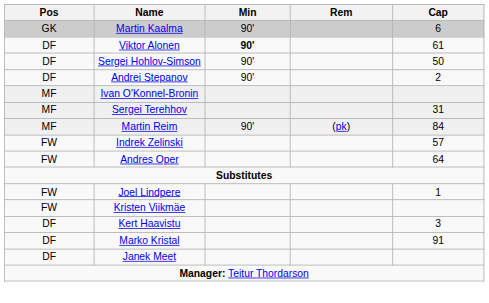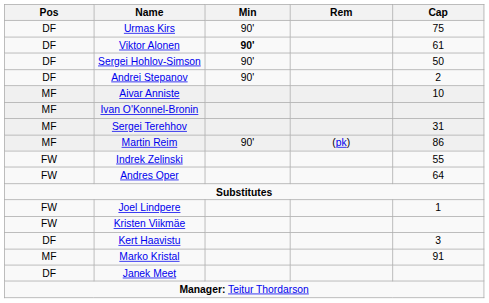- row: GK | Martin Kaalma | 90' | 6
+ row: DF | Urmas Kirs | 90' | 75
+ row: MF | Aivar Anniste | 10
Martin Reim | Cap: 84 -> 86
Indrek Zelinski | Cap: 57 -> 55
Marko Kristal | Pos: DF -> MF
